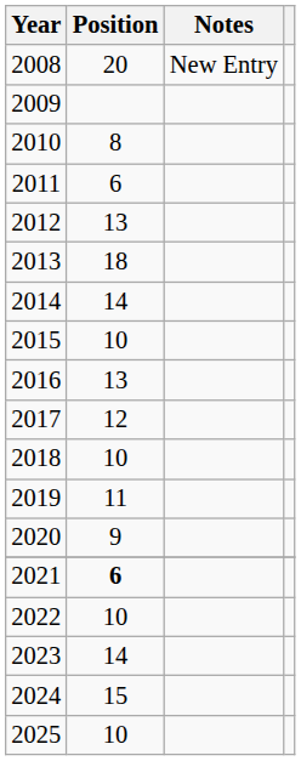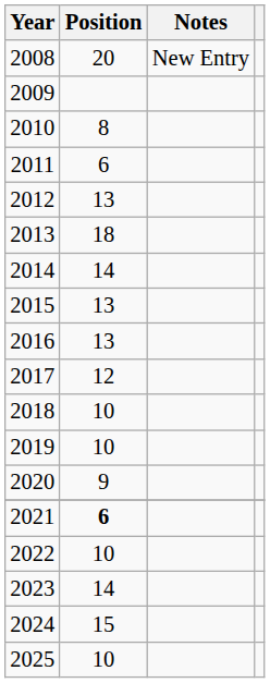2015 | Position: 10 -> 13
2019 | Position: 11 -> 10
